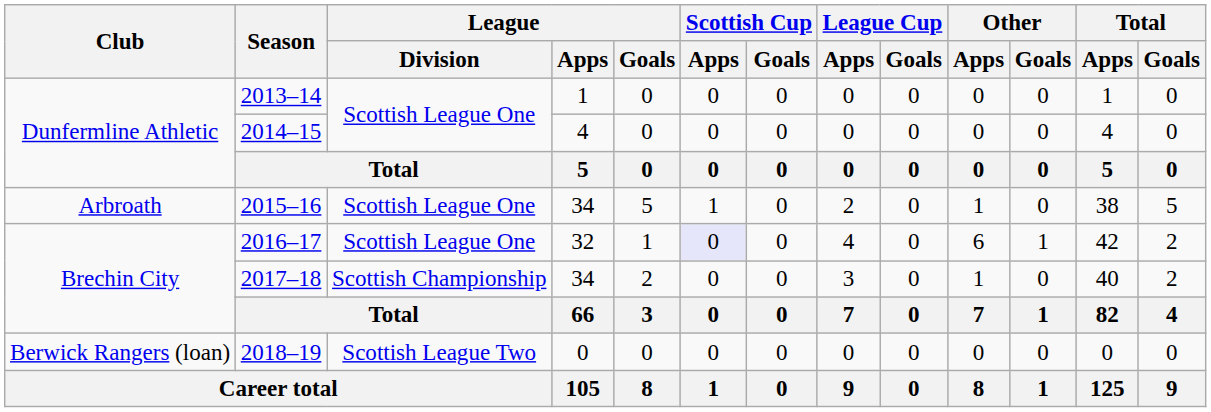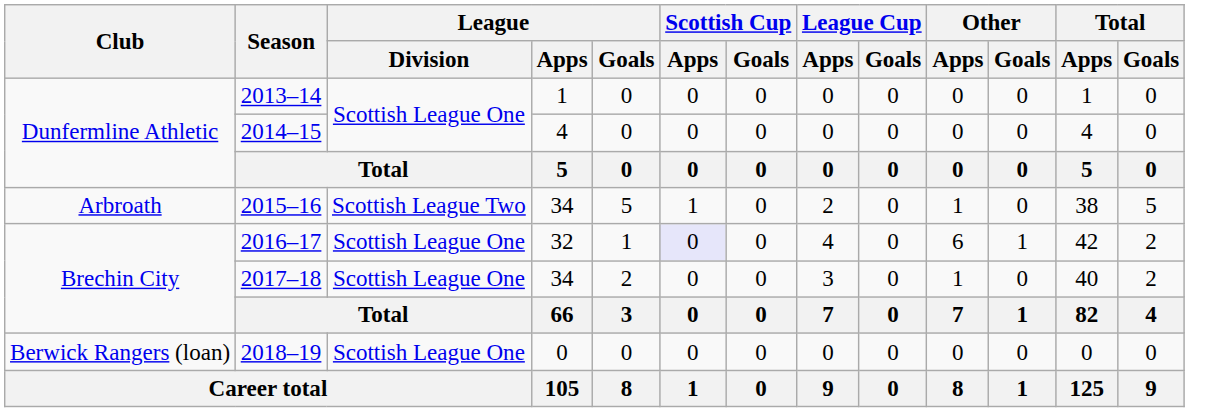2015–16 | League / Division: Scottish League One -> Scottish League Two
2017–18 | League / Division: Scottish Championship -> Scottish League One
2018–19 | League / Division: Scottish League Two -> Scottish League One
